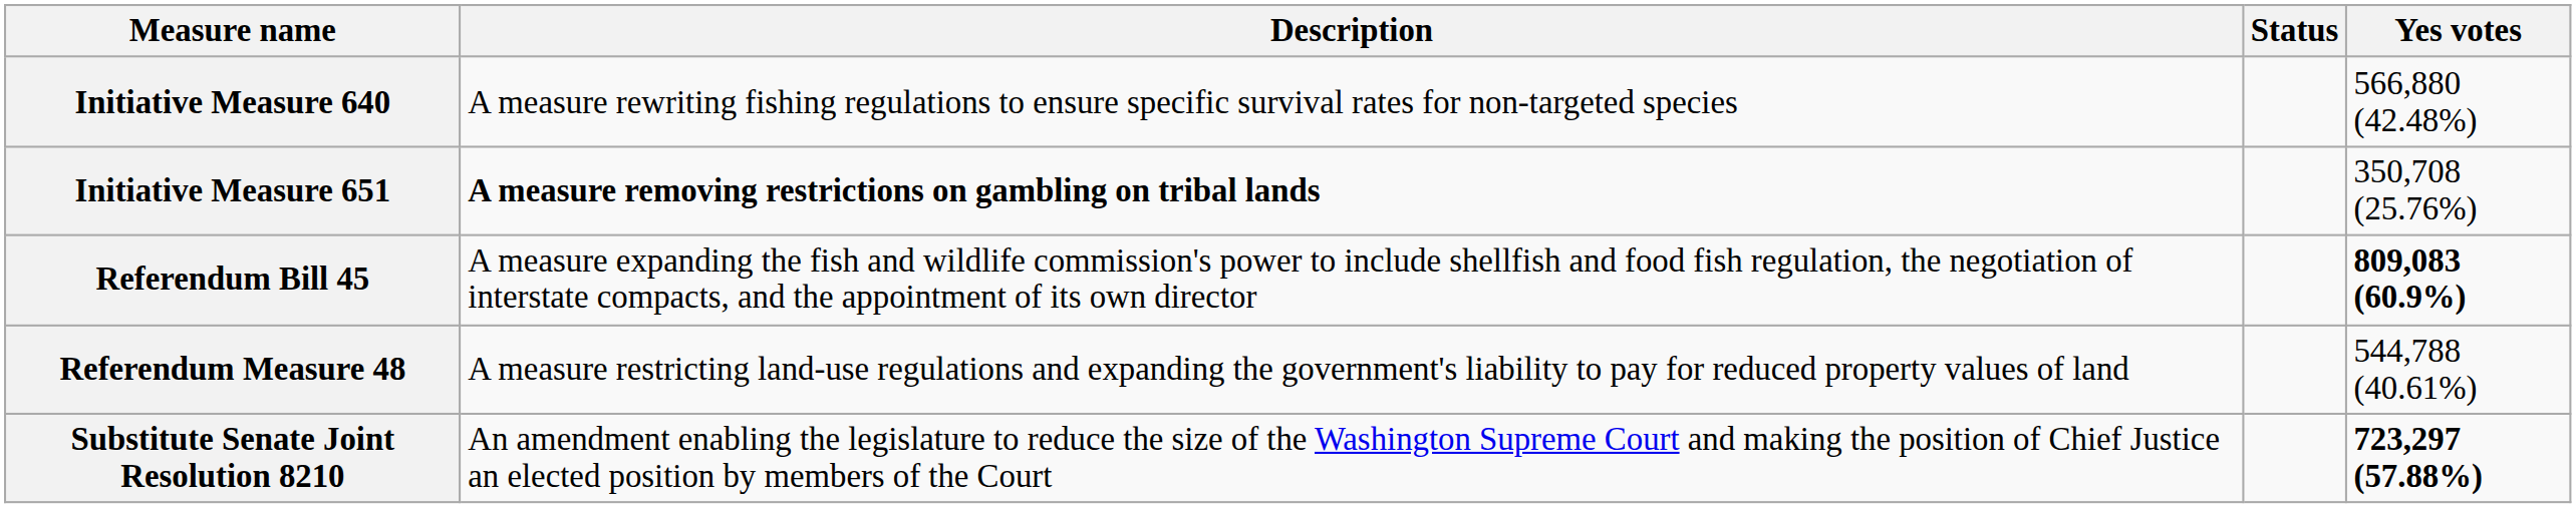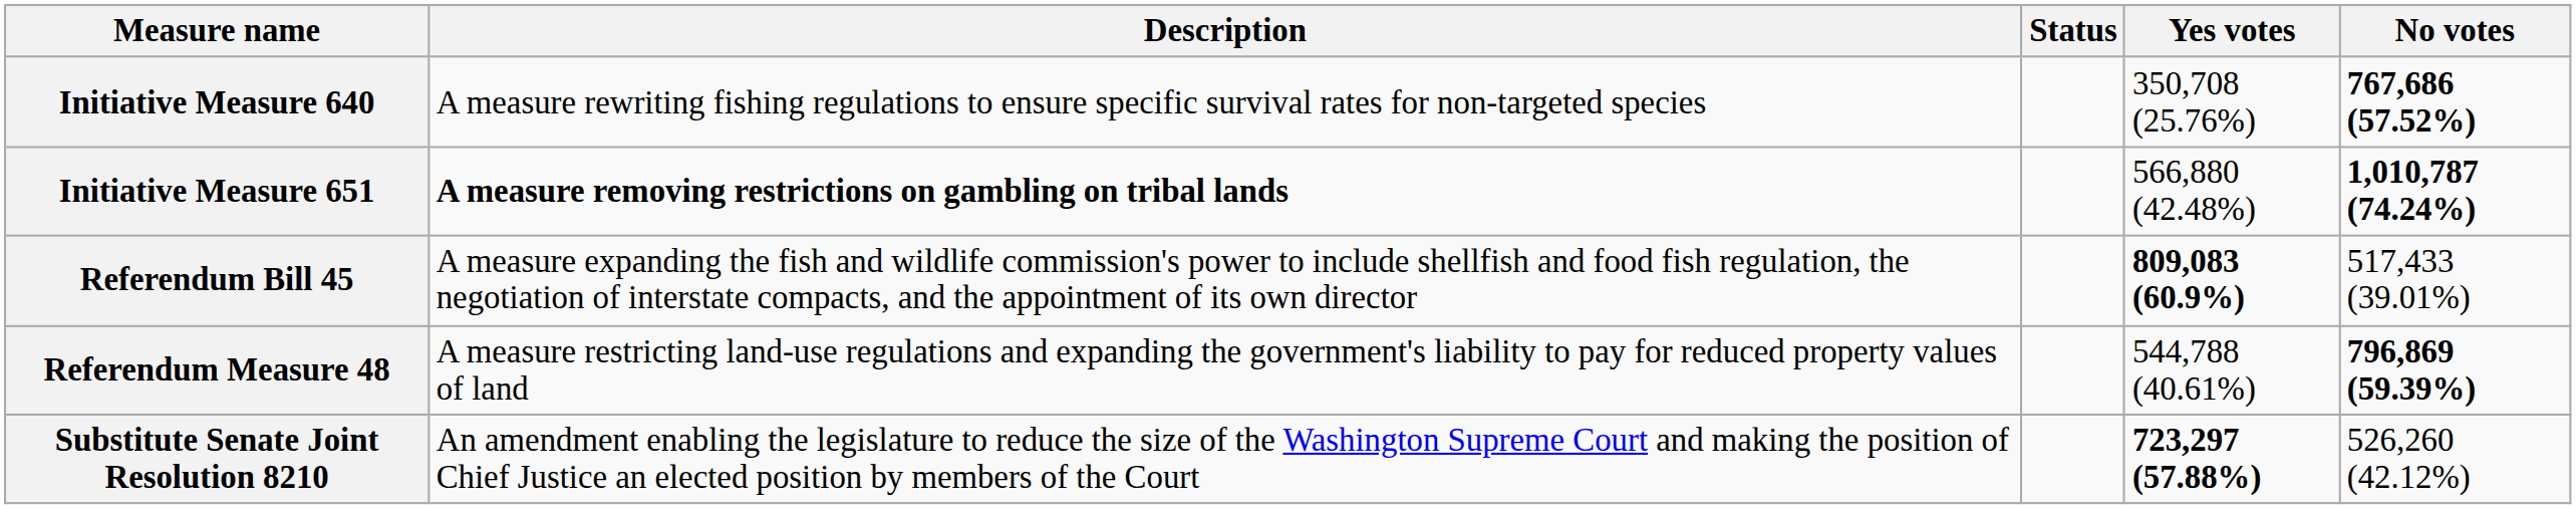+ column: No votes | 767,686 (57.52%) | 1,010,787 (74.24%) | 517,433 (39.01%) | 796,869 (59.39%) | 526,260 (42.12%)
Initiative Measure 640 | Yes votes: 566,880 (42.48%) -> 350,708 (25.76%)
Initiative Measure 651 | Yes votes: 350,708 (25.76%) -> 566,880 (42.48%)
